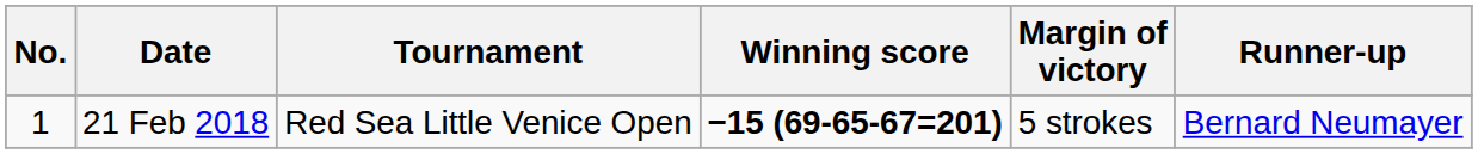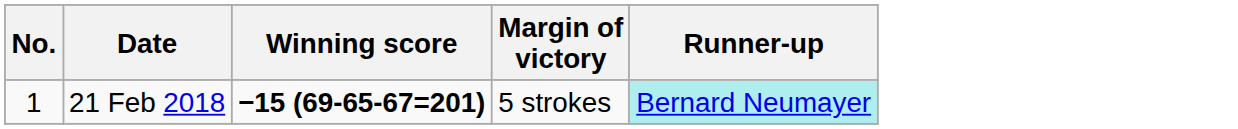- column: Tournament | Red Sea Little Venice Open
21 Feb 2018 | Runner-up: no background -> paleturquoise background
